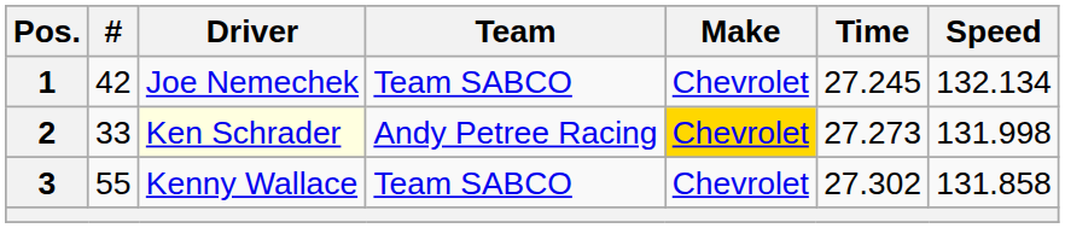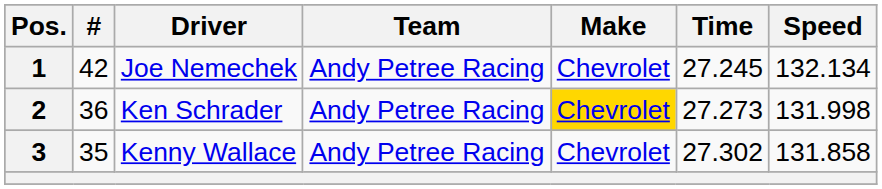1 | Team: Team SABCO -> Andy Petree Racing
2 | #: 33 -> 36
2 | Driver: lightyellow background -> no background
3 | #: 55 -> 35
3 | Team: Team SABCO -> Andy Petree Racing
